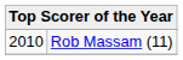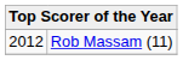Rob Massam (11) | column 1: 2010 -> 2012
